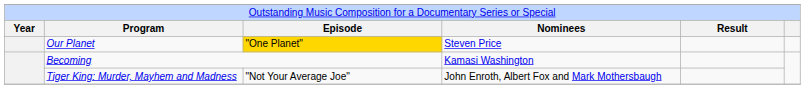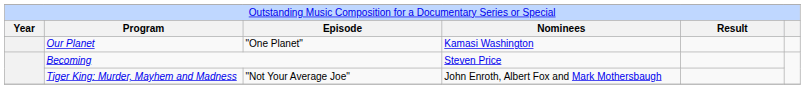Our Planet | column 3: gold background -> no background
Our Planet | column 4: Steven Price -> Kamasi Washington
Becoming | column 4: Kamasi Washington -> Steven Price
